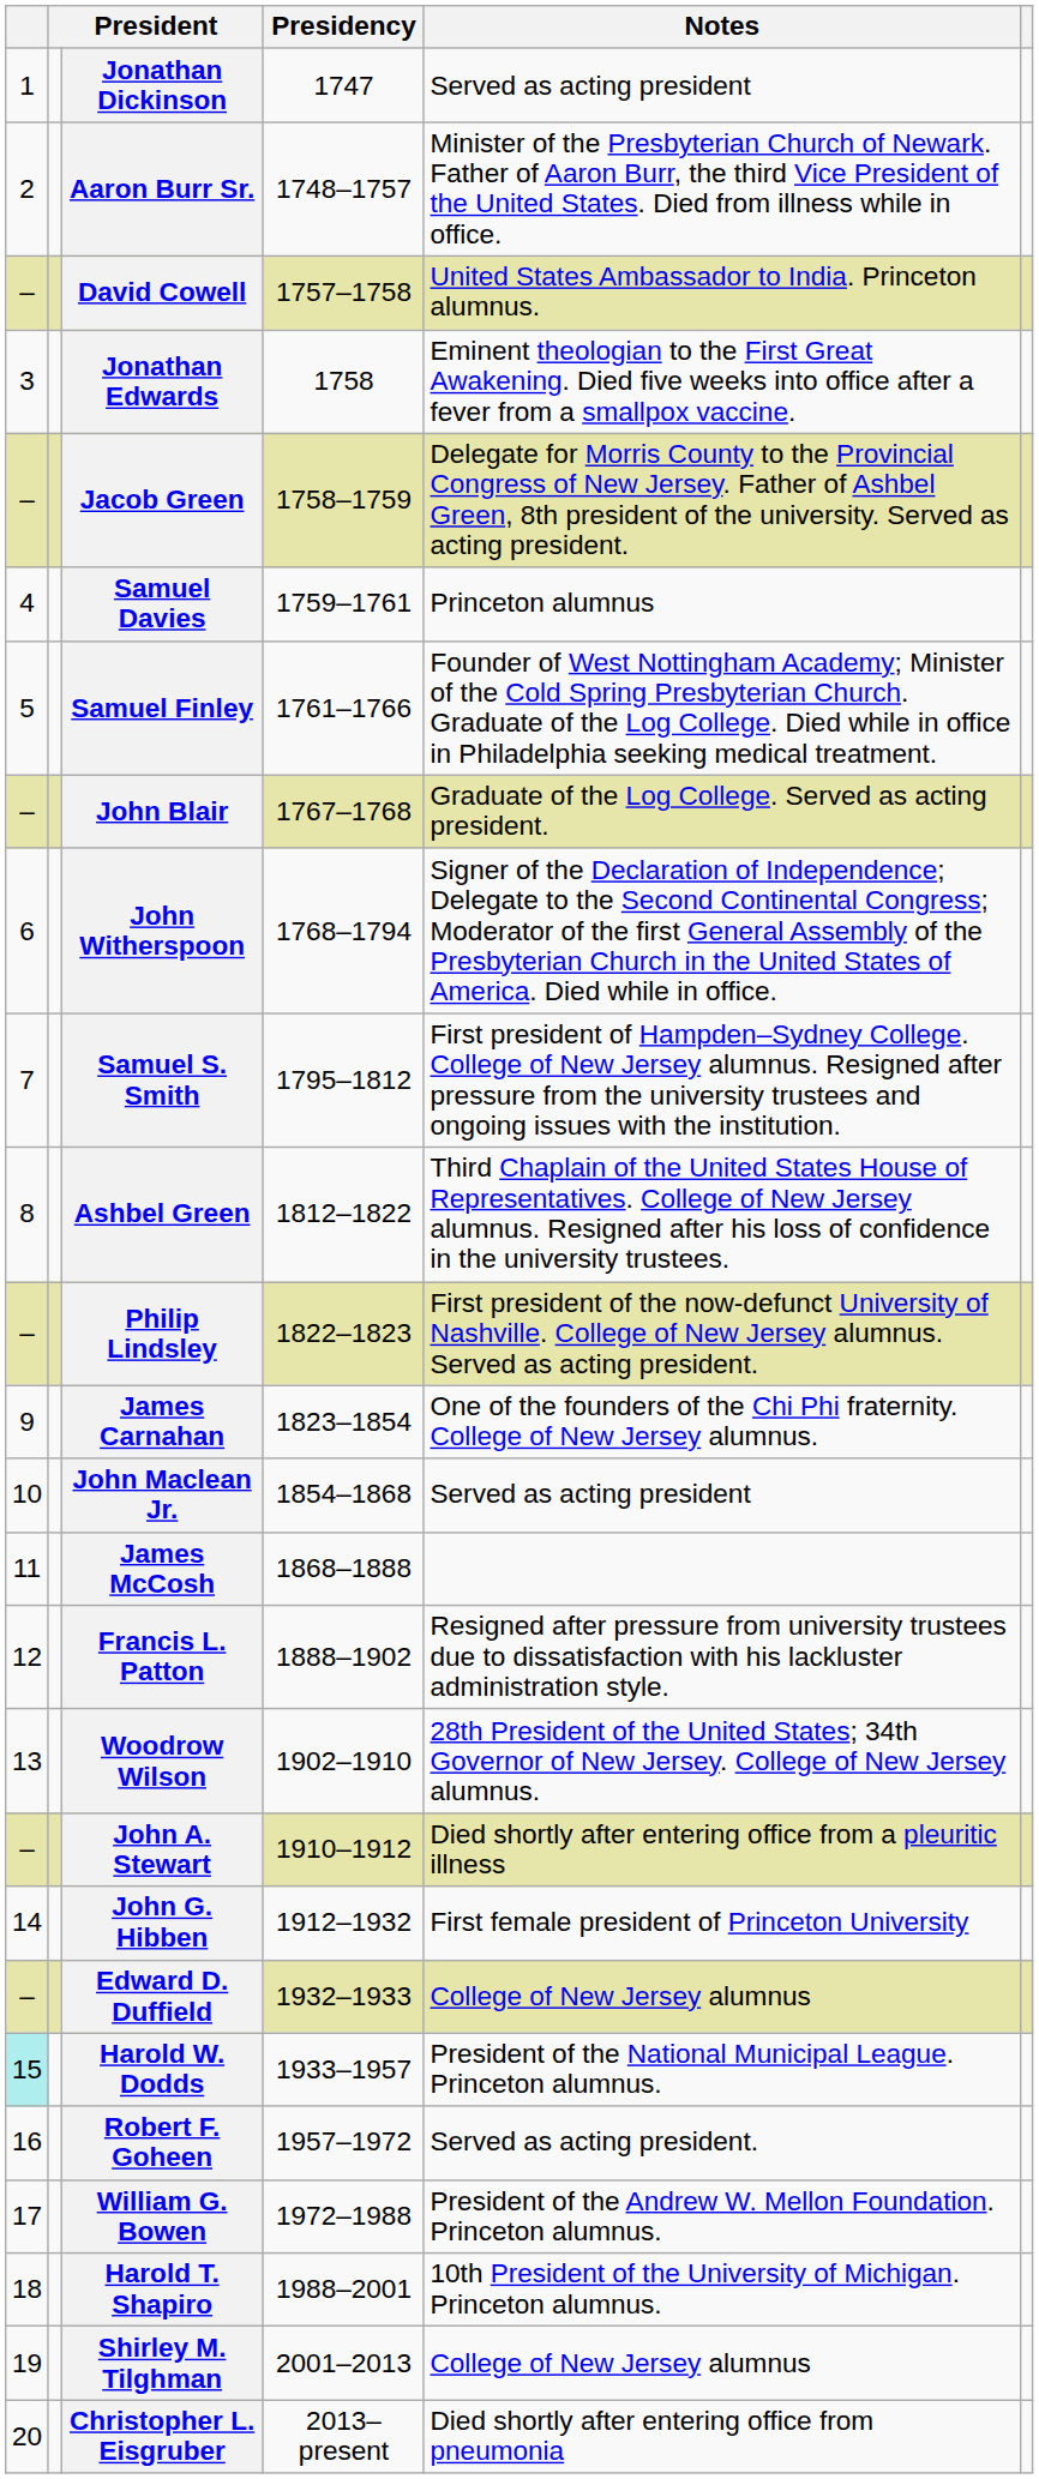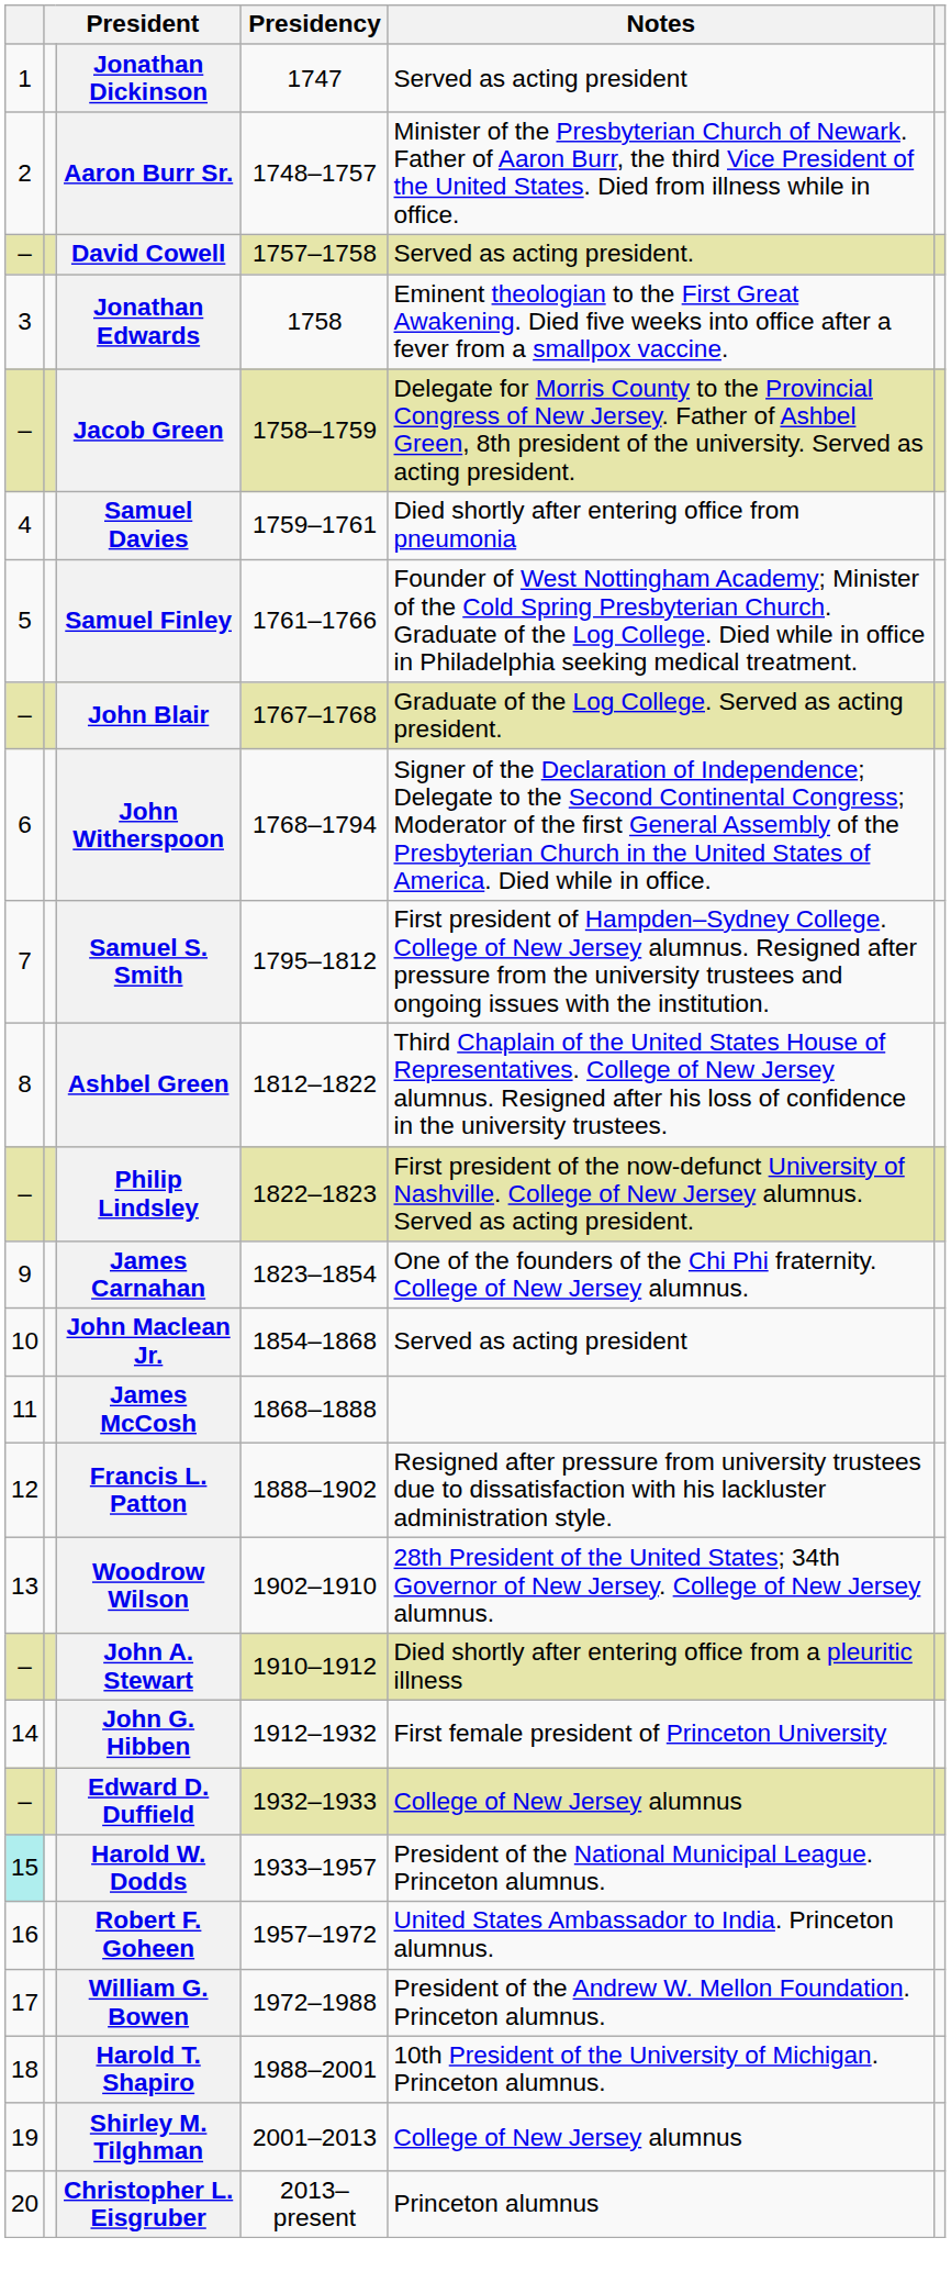David Cowell | Notes: United States Ambassador to India. Princeton alumnus. -> Served as acting president.
Samuel Davies | Notes: Princeton alumnus -> Died shortly after entering office from pneumonia
Robert F. Goheen | Notes: Served as acting president. -> United States Ambassador to India. Princeton alumnus.
Christopher L. Eisgruber | Notes: Died shortly after entering office from pneumonia -> Princeton alumnus
